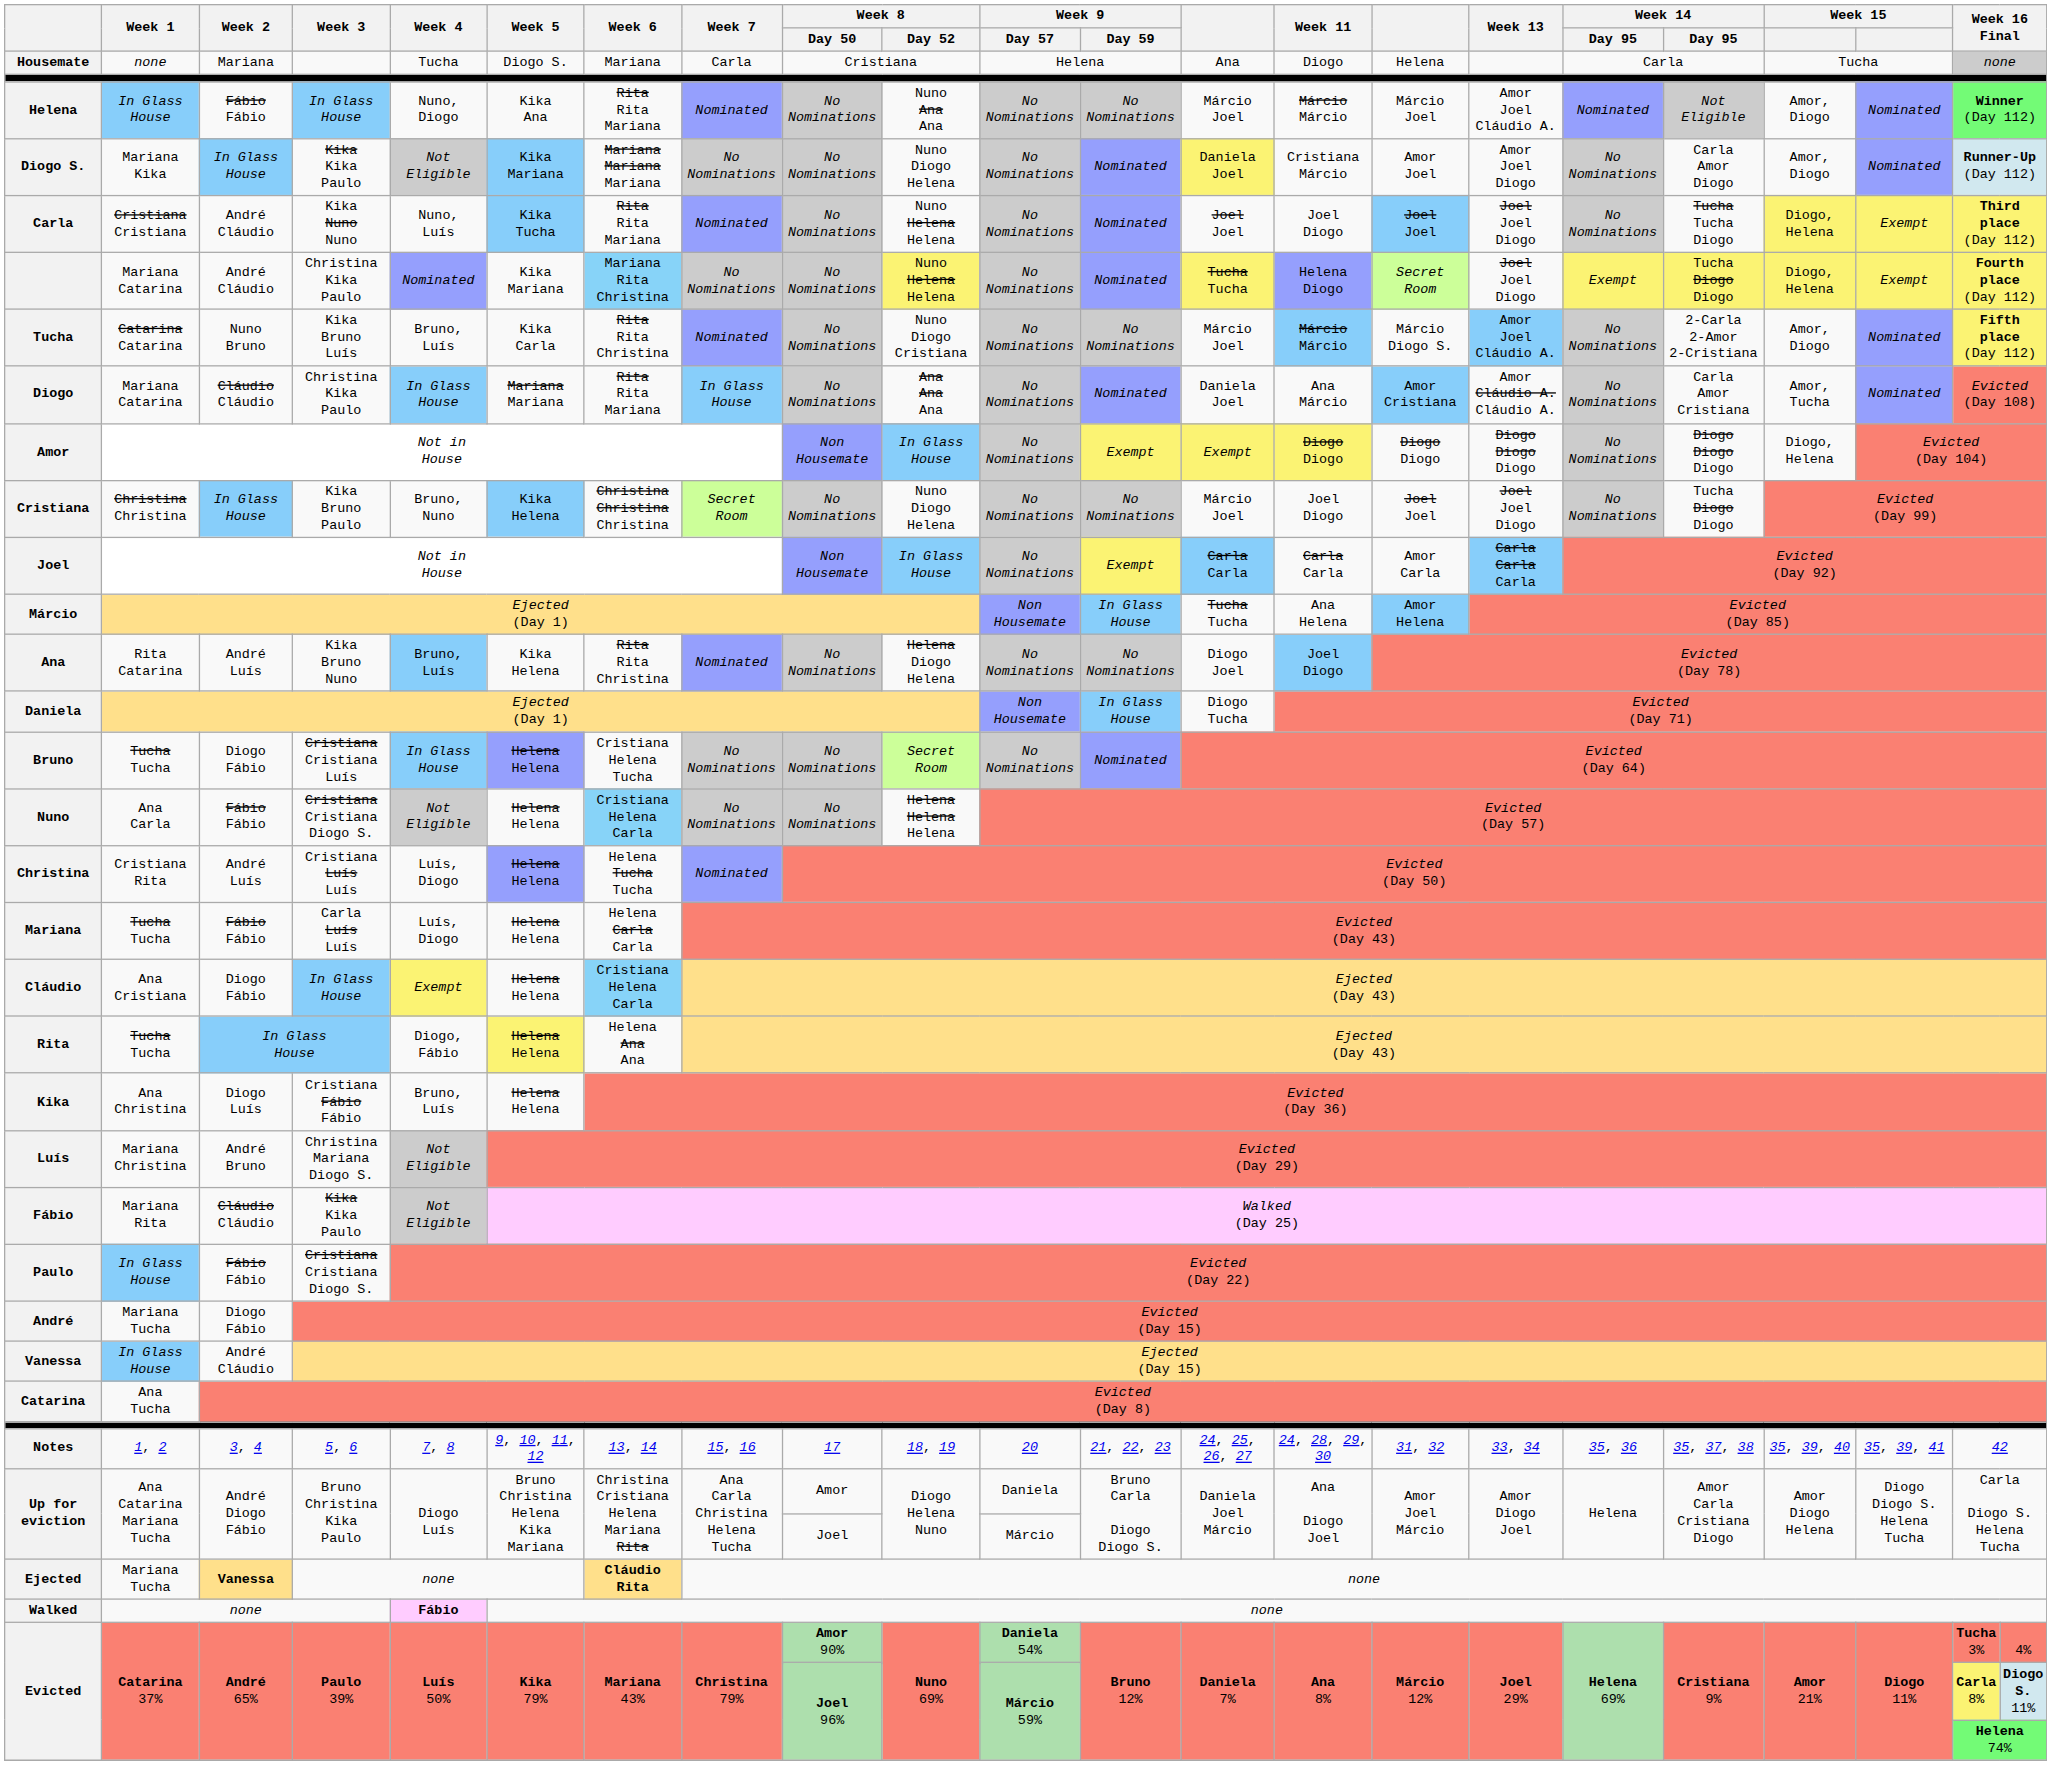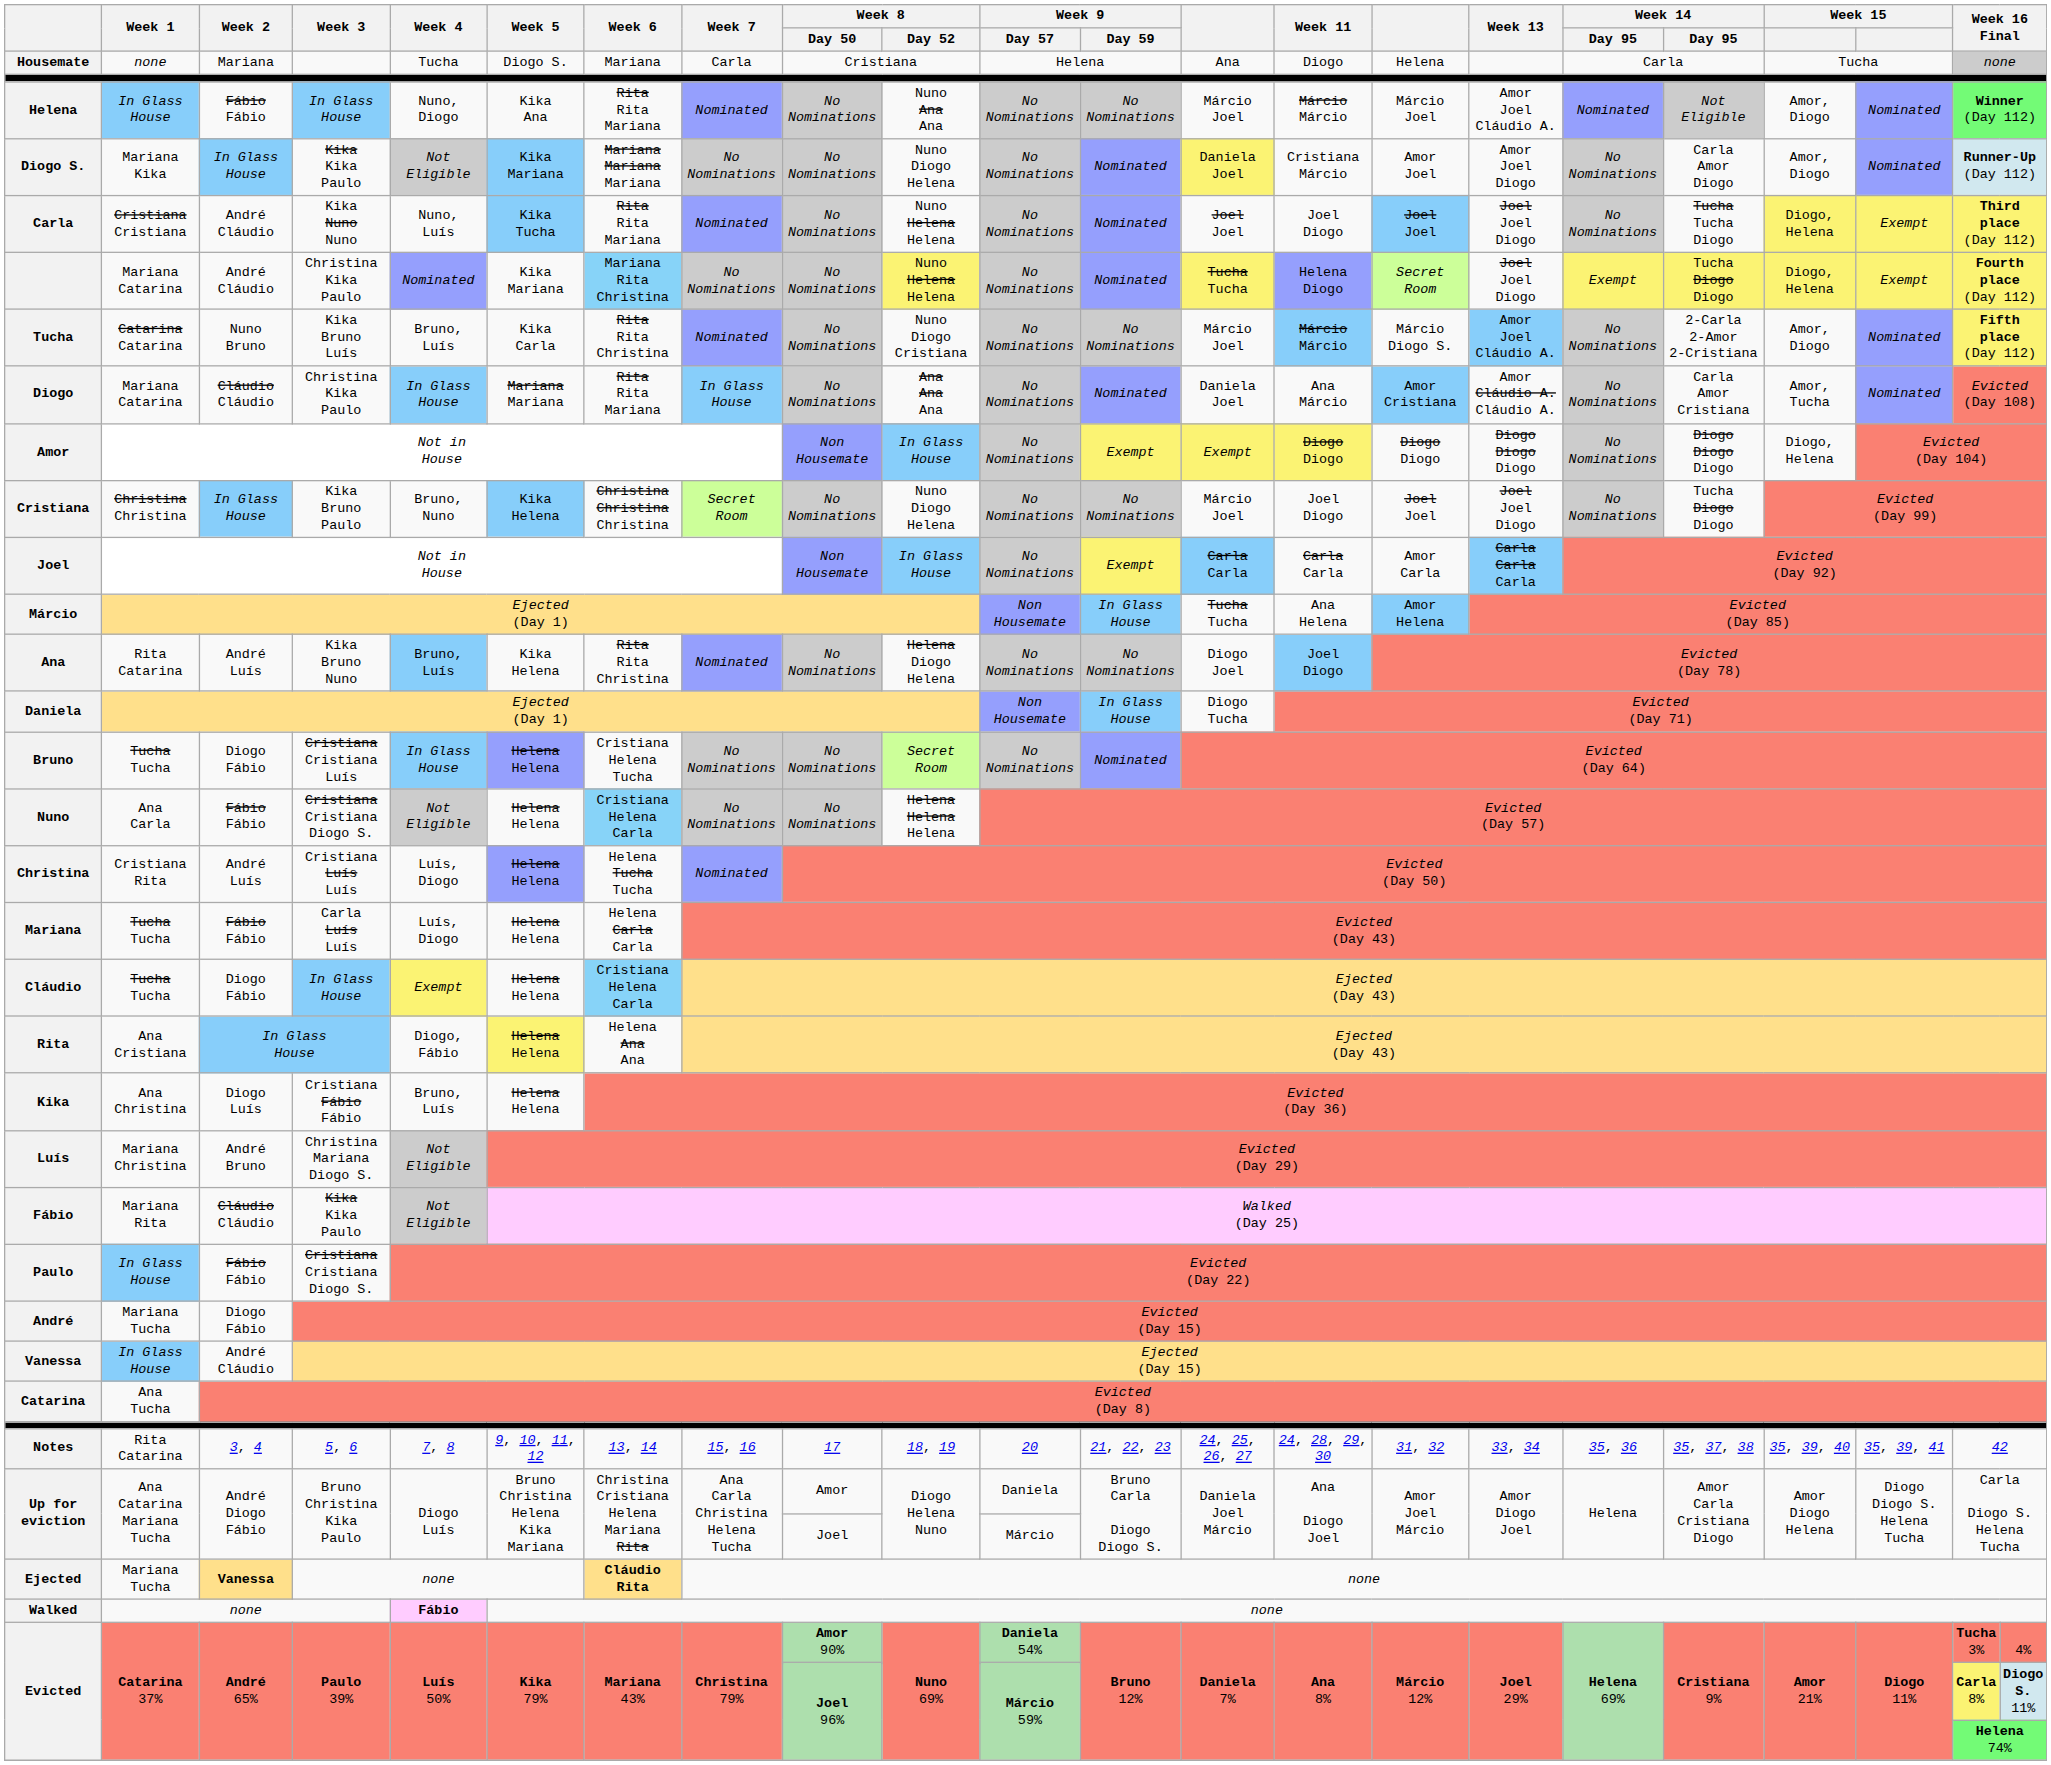Cláudio | Week 1: Ana Cristiana -> Tucha Tucha
Rita | Week 1: Tucha Tucha -> Ana Cristiana
Notes | Week 1: 1, 2 -> Rita Catarina
